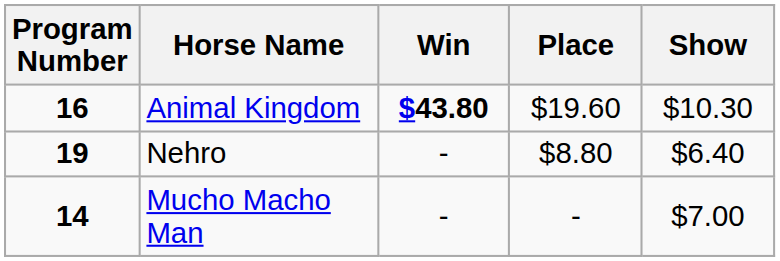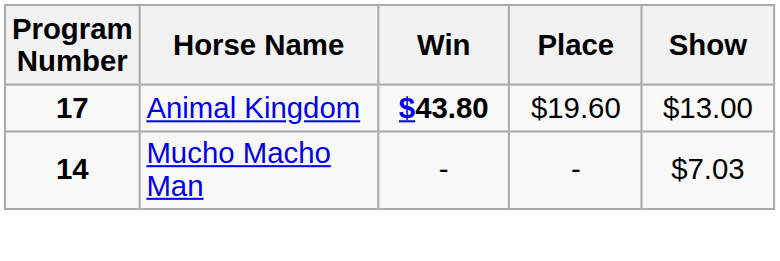Animal Kingdom | Program Number: 16 -> 17
Animal Kingdom | Show: $10.30 -> $13.00
- row: 19 | Nehro | - | $8.80 | $6.40
Mucho Macho Man | Show: $7.00 -> $7.03
